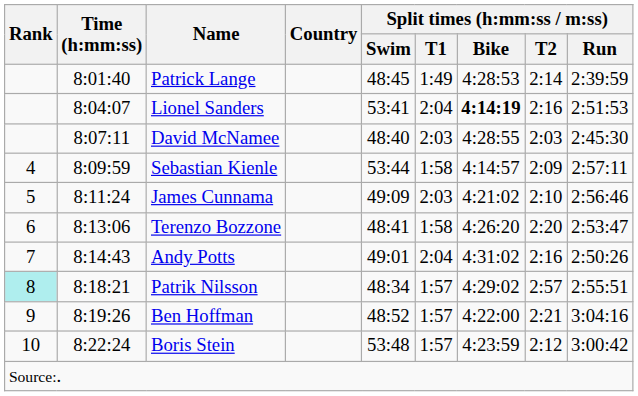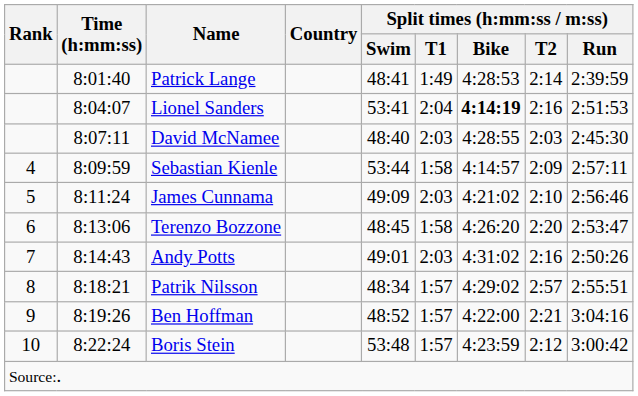Patrick Lange | Split times (h:mm:ss / m:ss) / Swim: 48:45 -> 48:41
Terenzo Bozzone | Split times (h:mm:ss / m:ss) / Swim: 48:41 -> 48:45
Andy Potts | Split times (h:mm:ss / m:ss) / T1: 2:04 -> 2:03
Patrik Nilsson | Rank: paleturquoise background -> no background
